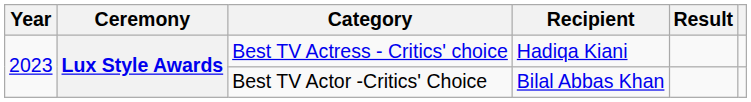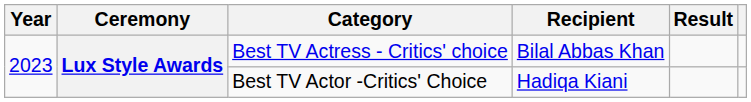Best TV Actress - Critics' choice | Recipient: Hadiqa Kiani -> Bilal Abbas Khan
Best TV Actor -Critics' Choice | Recipient: Bilal Abbas Khan -> Hadiqa Kiani
